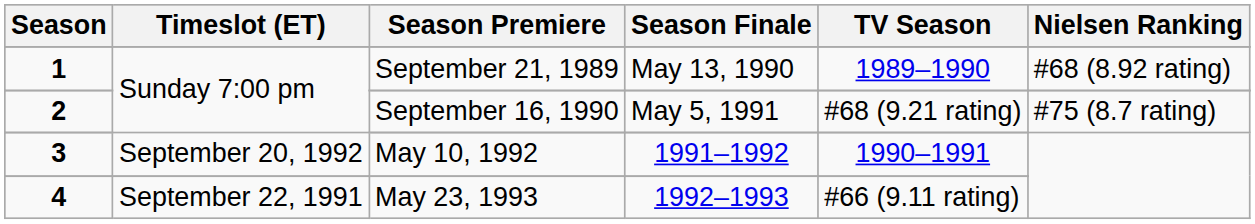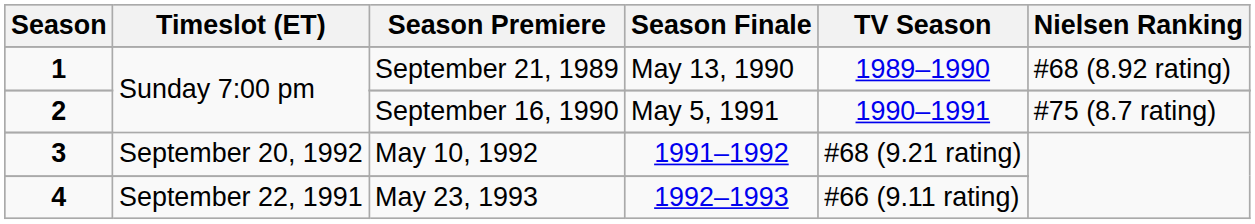2 | TV Season: #68 (9.21 rating) -> 1990–1991
3 | TV Season: 1990–1991 -> #68 (9.21 rating)
